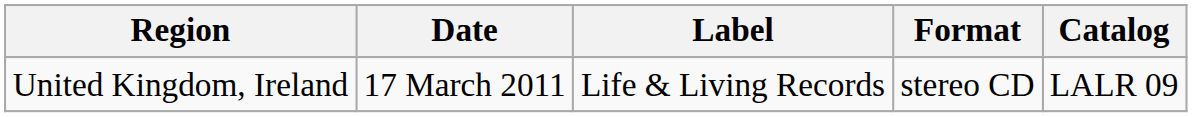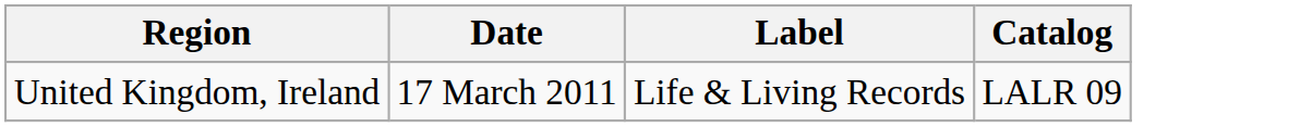- column: Format | stereo CD
